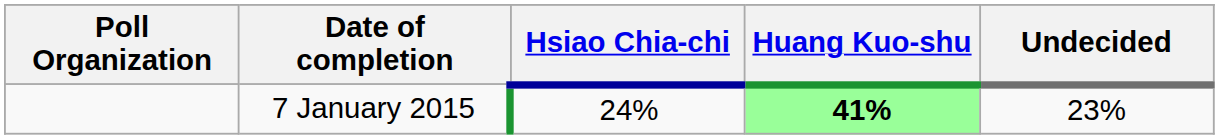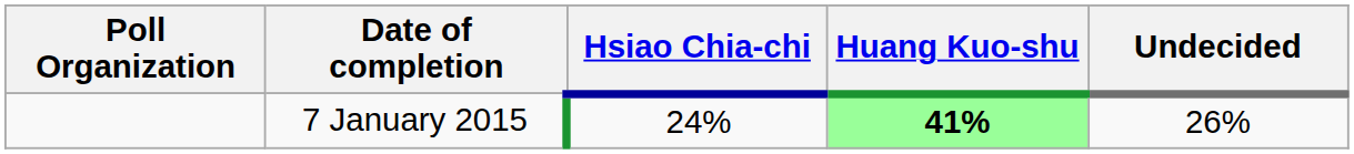7 January 2015 | Undecided: 23% -> 26%
